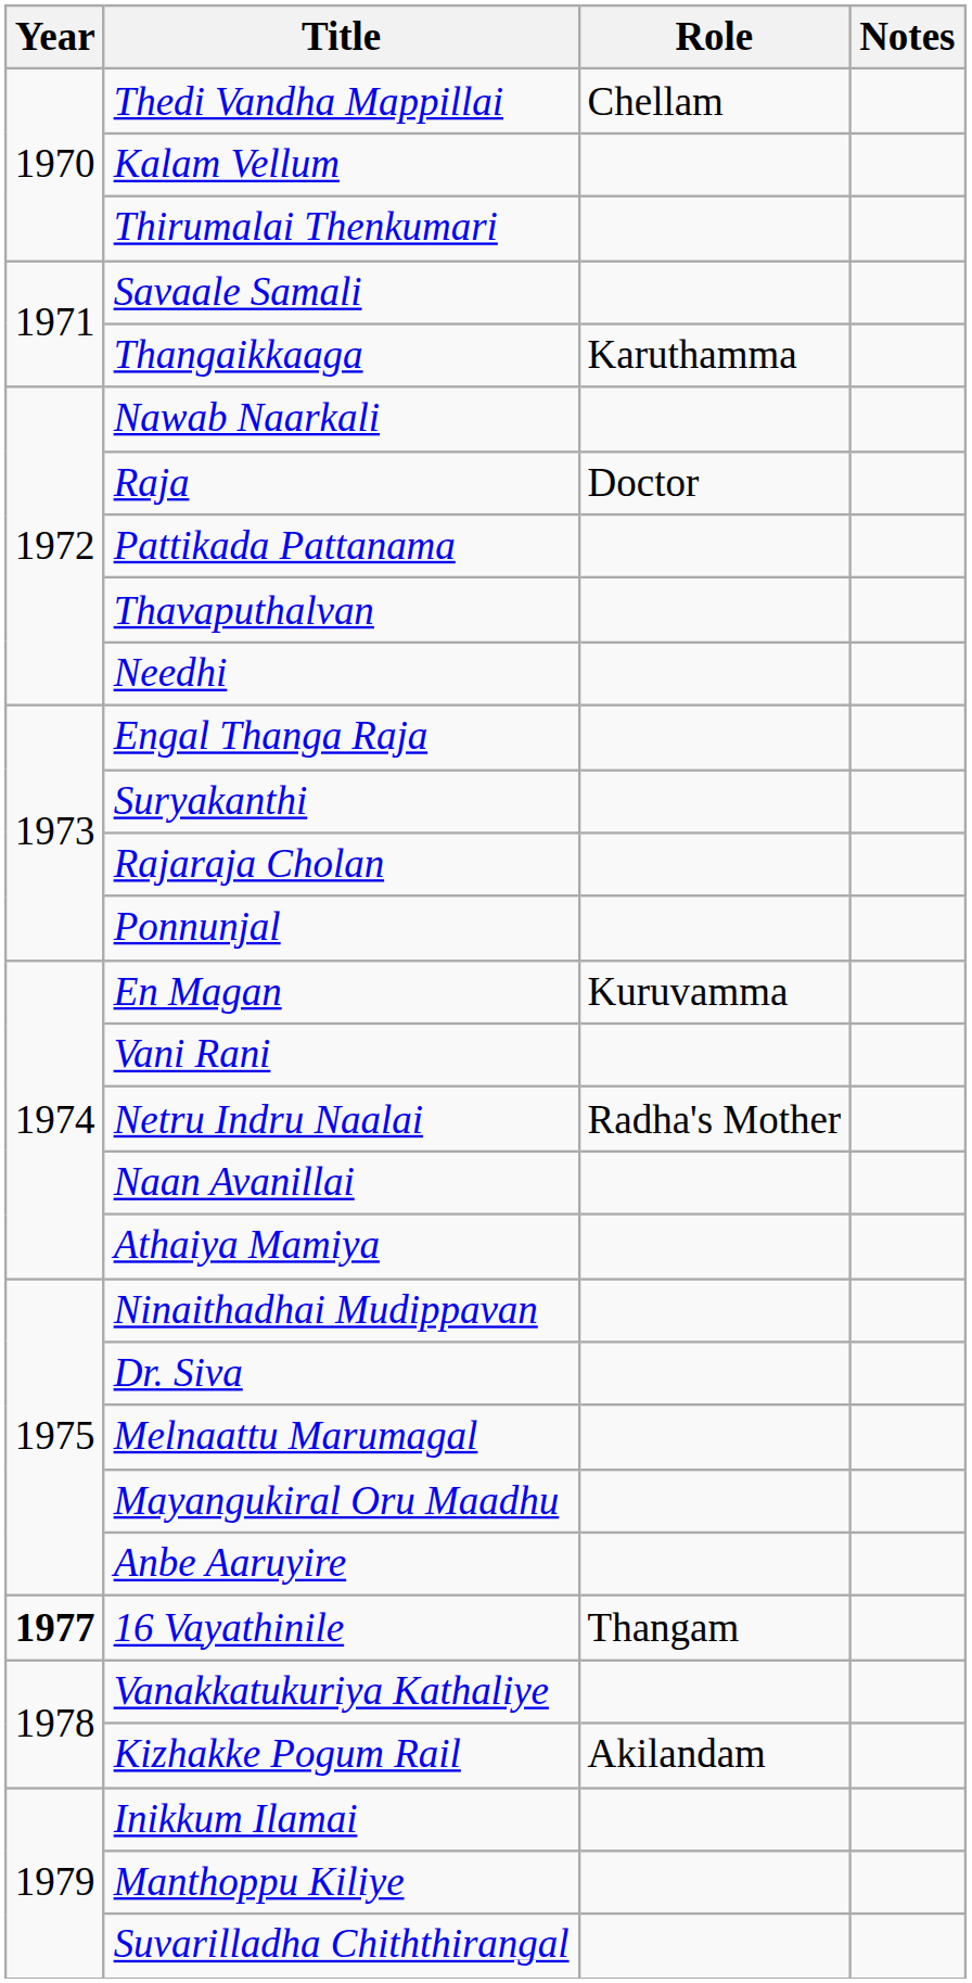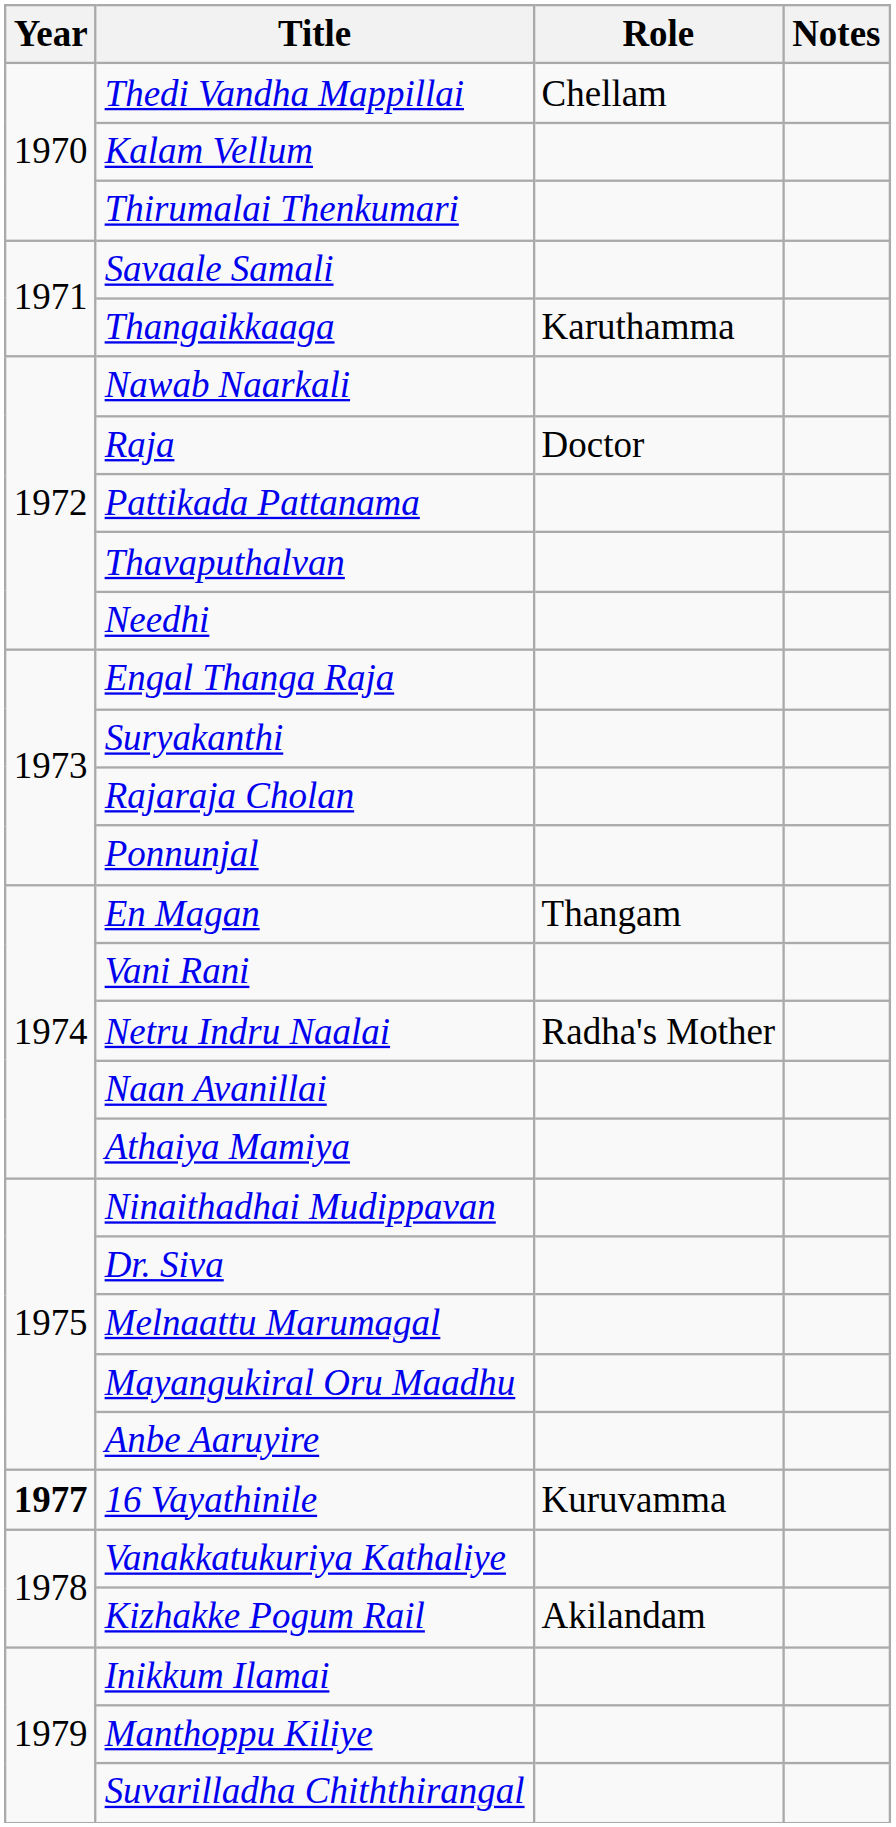En Magan | Role: Kuruvamma -> Thangam
16 Vayathinile | Role: Thangam -> Kuruvamma
